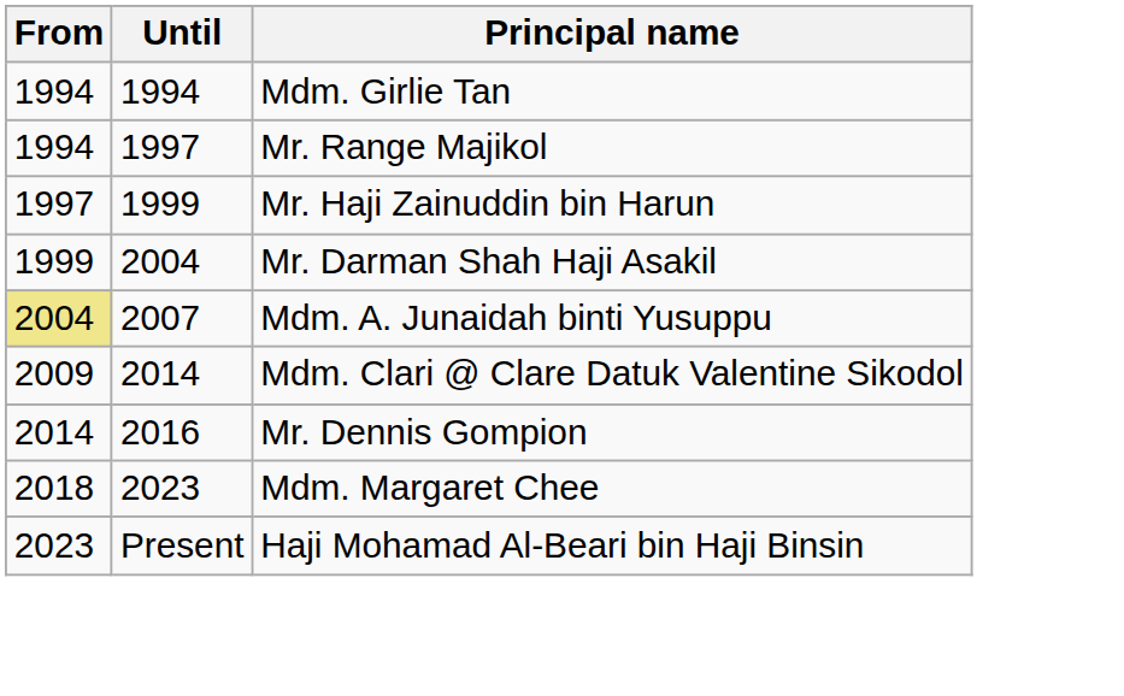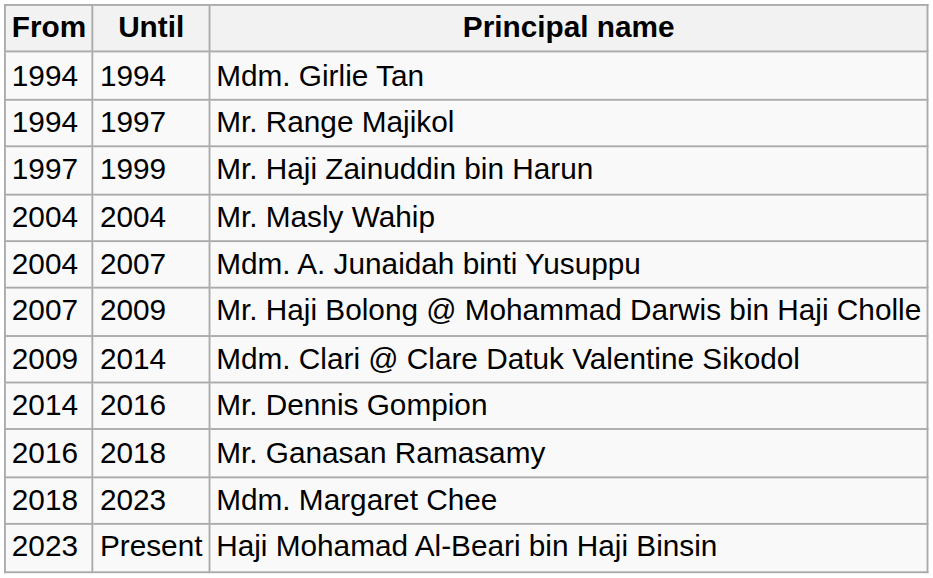- row: 1999 | 2004 | Mr. Darman Shah Haji Asakil
+ row: 2004 | 2004 | Mr. Masly Wahip
Mdm. A. Junaidah binti Yusuppu | From: khaki background -> no background
+ row: 2007 | 2009 | Mr. Haji Bolong @ Mohammad Darwis bin Haji Cholle
+ row: 2016 | 2018 | Mr. Ganasan Ramasamy
